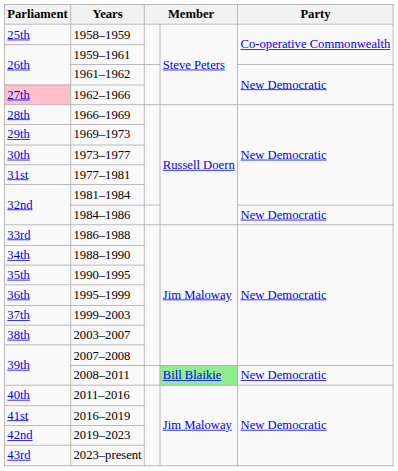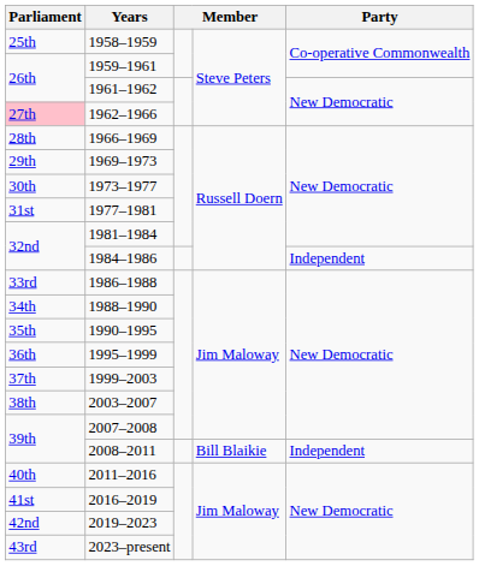1984–1986 | Party: New Democratic -> Independent
2008–2011 | column 4: lightgreen background -> no background
2008–2011 | Party: New Democratic -> Independent
